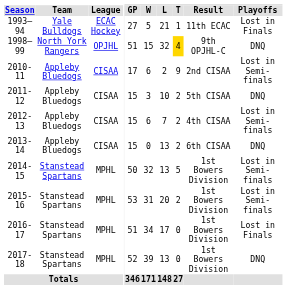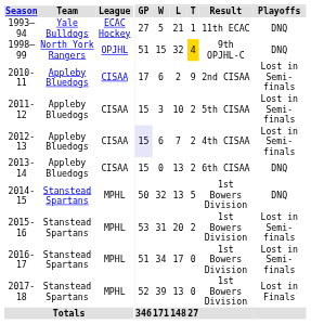1993–94 | Playoffs: Lost in Finals -> DNQ
2011-12 | Playoffs: DNQ -> Lost in Semi-finals
2012-13 | GP: no background -> lavender background
2014-15 | Playoffs: Lost in Semi-finals -> DNQ
2016-17 | Playoffs: Lost in Finals -> Lost in Semi-finals
2017-18 | Playoffs: DNQ -> Lost in Finals
